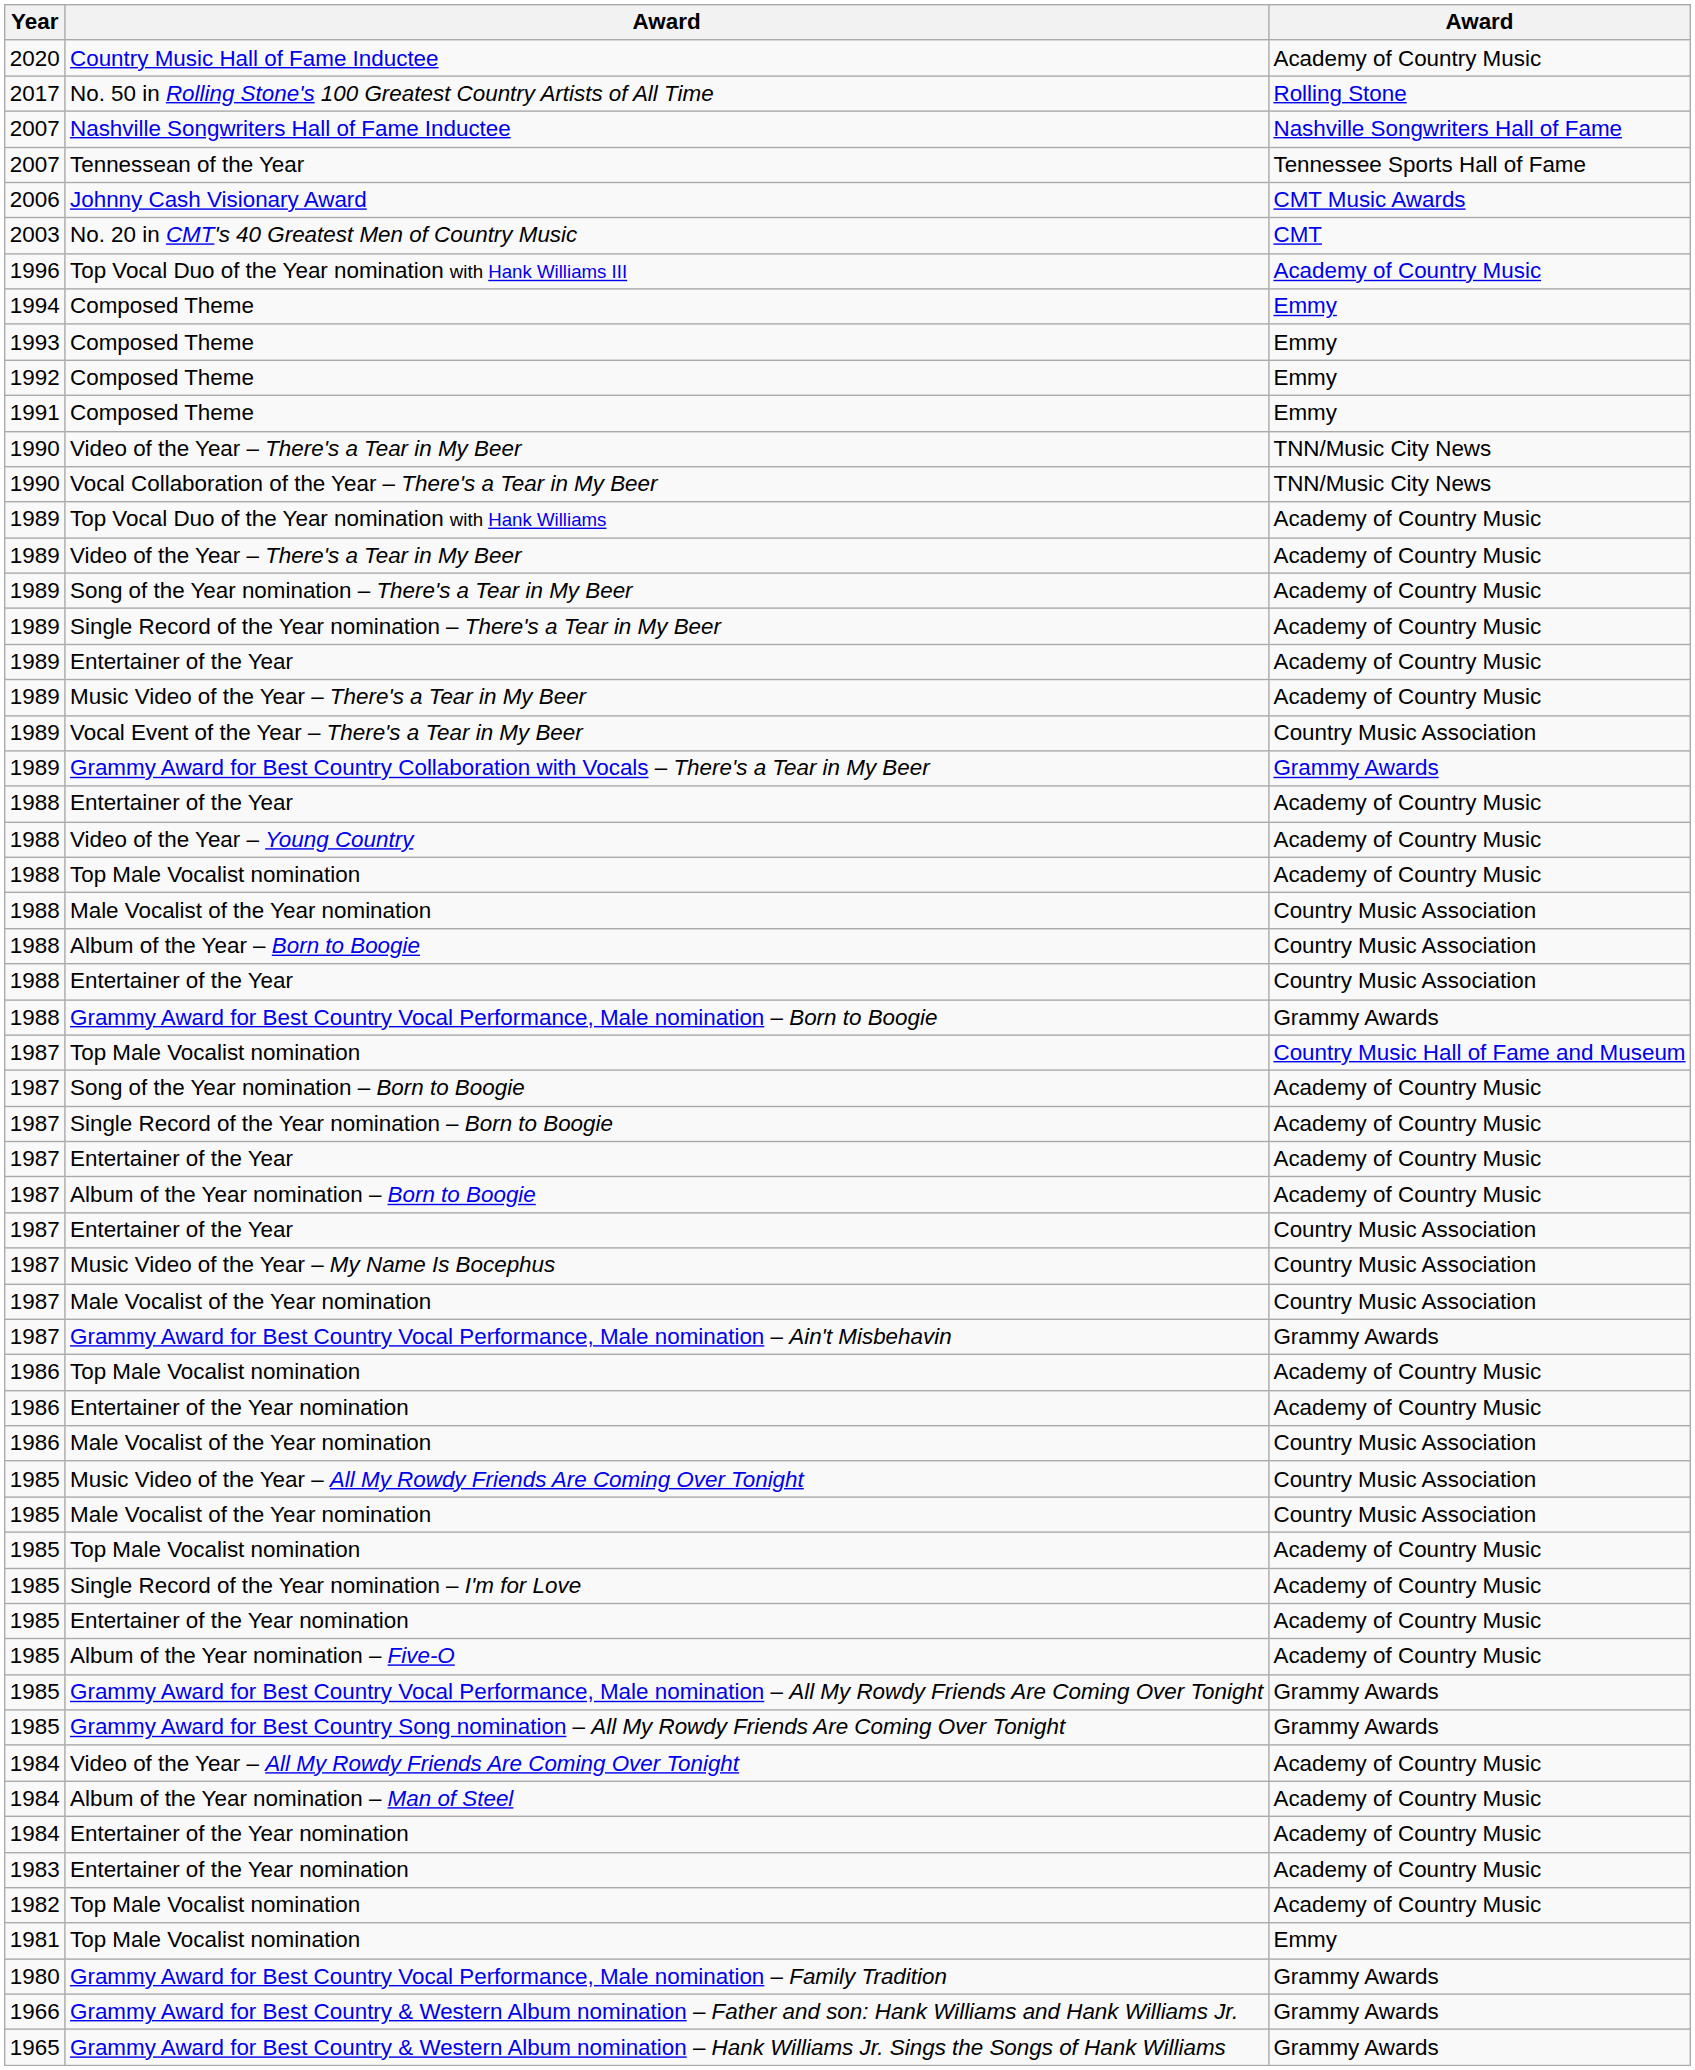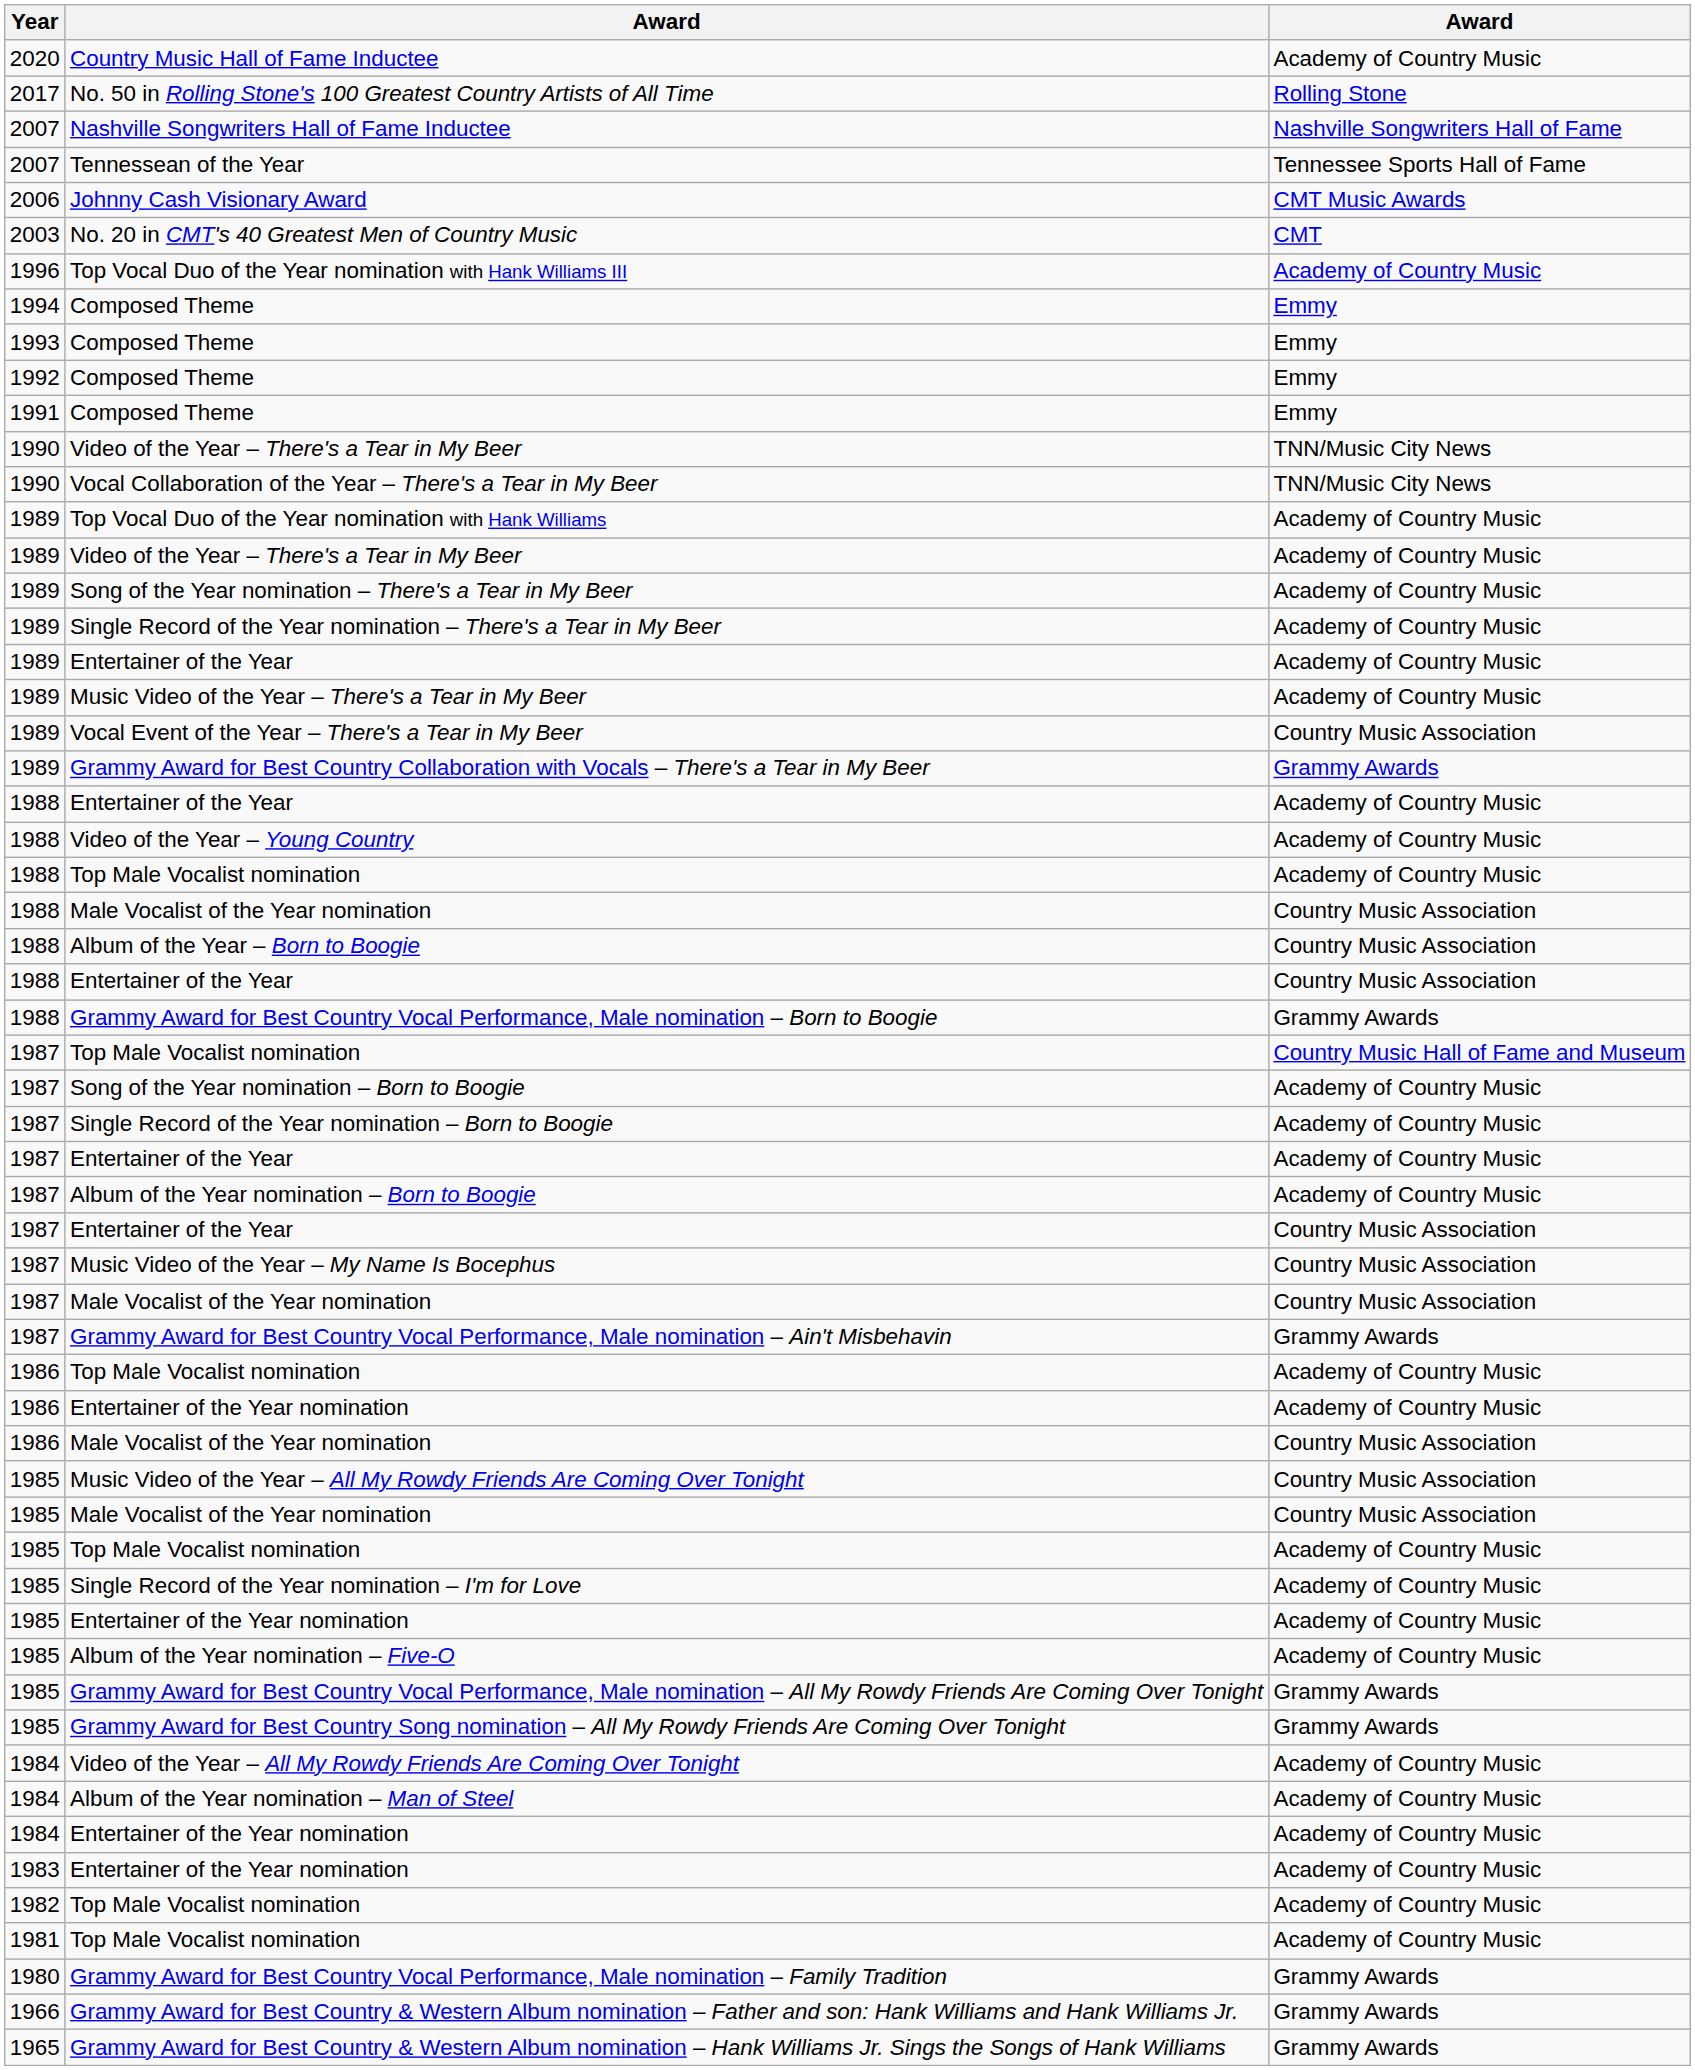1981 / Top Male Vocalist nomination | column 3: Emmy -> Academy of Country Music
